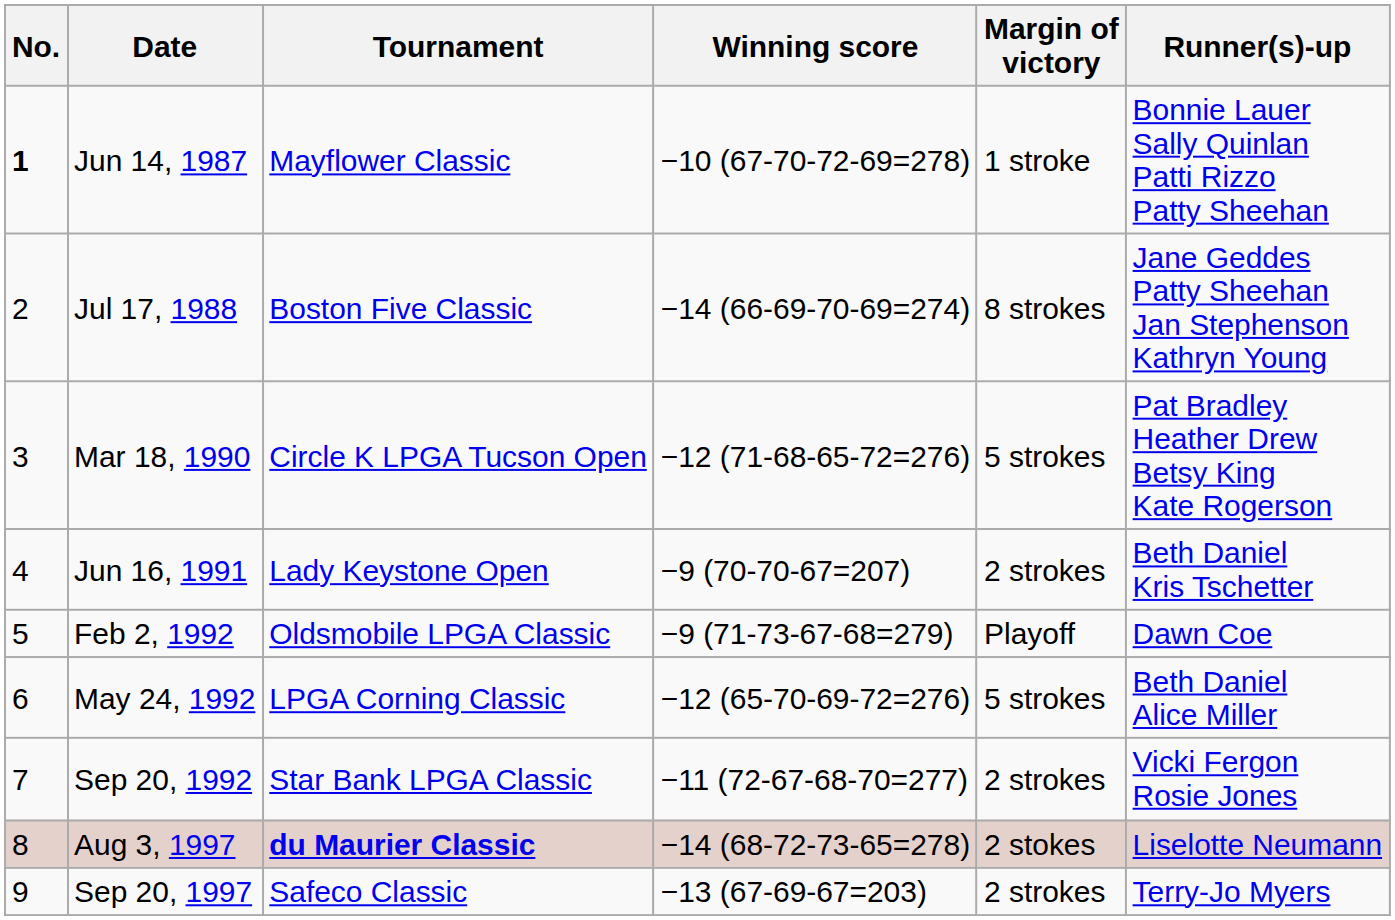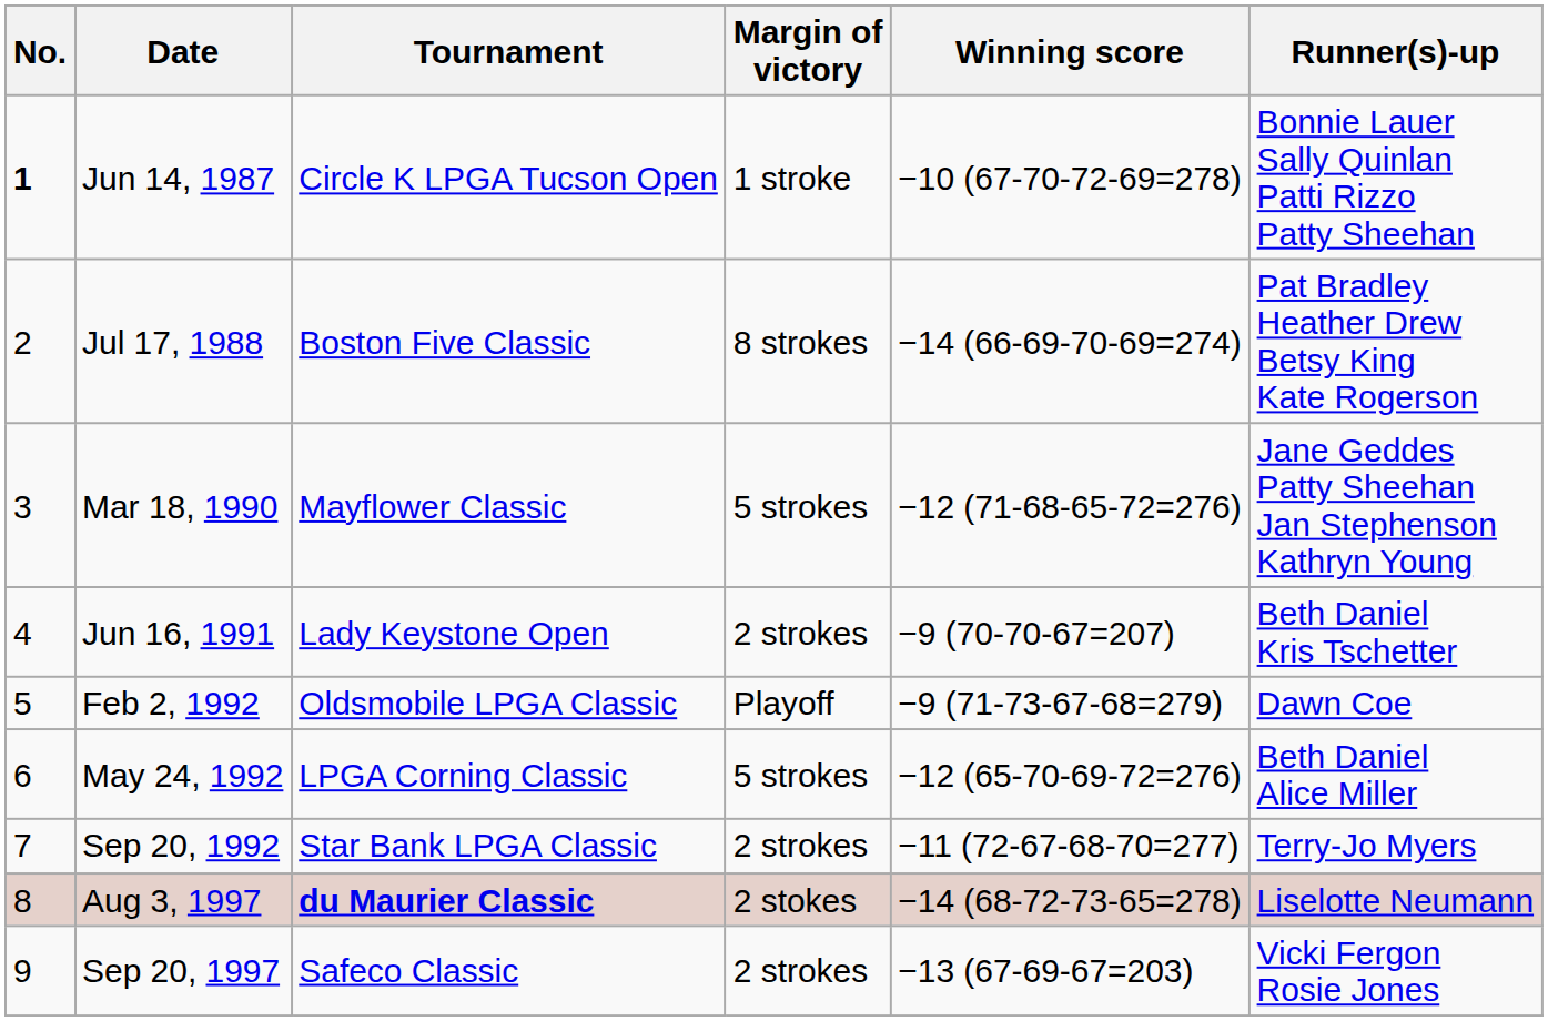columns swapped: Winning score <-> Margin of victory
Jun 14, 1987 | Tournament: Mayflower Classic -> Circle K LPGA Tucson Open
Jul 17, 1988 | Runner(s)-up: Jane Geddes Patty Sheehan Jan Stephenson Kathryn Young -> Pat Bradley Heather Drew Betsy King Kate Rogerson
Mar 18, 1990 | Tournament: Circle K LPGA Tucson Open -> Mayflower Classic
Mar 18, 1990 | Runner(s)-up: Pat Bradley Heather Drew Betsy King Kate Rogerson -> Jane Geddes Patty Sheehan Jan Stephenson Kathryn Young
Sep 20, 1992 | Runner(s)-up: Vicki Fergon Rosie Jones -> Terry-Jo Myers
Sep 20, 1997 | Runner(s)-up: Terry-Jo Myers -> Vicki Fergon Rosie Jones
